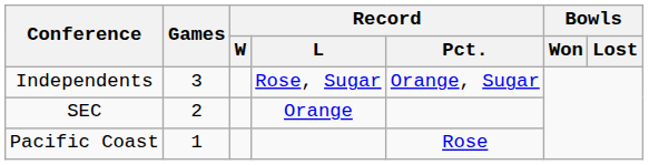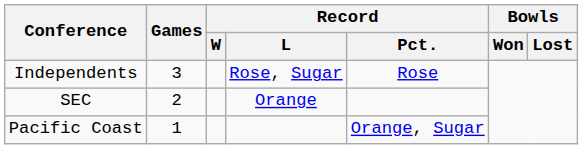Independents | Record / Pct.: Orange, Sugar -> Rose
Pacific Coast | Record / Pct.: Rose -> Orange, Sugar
